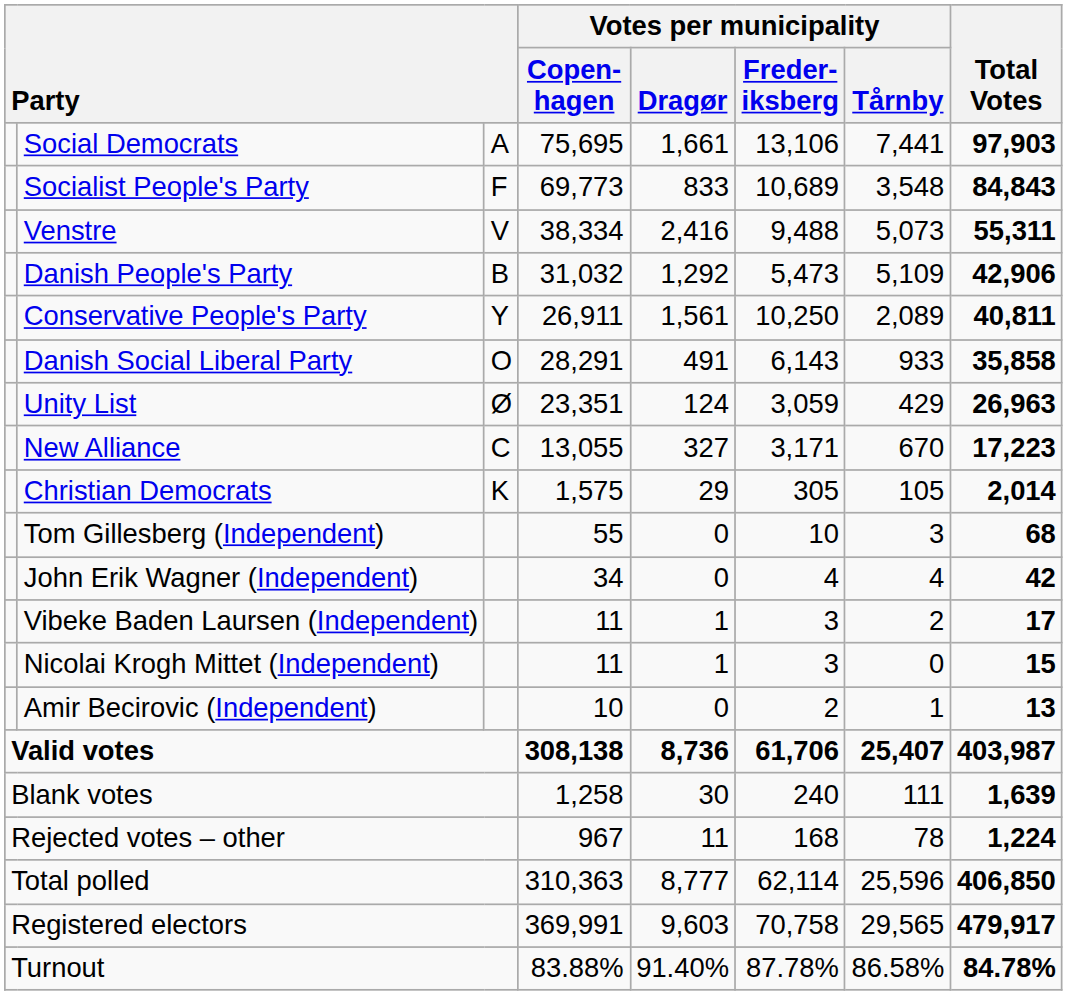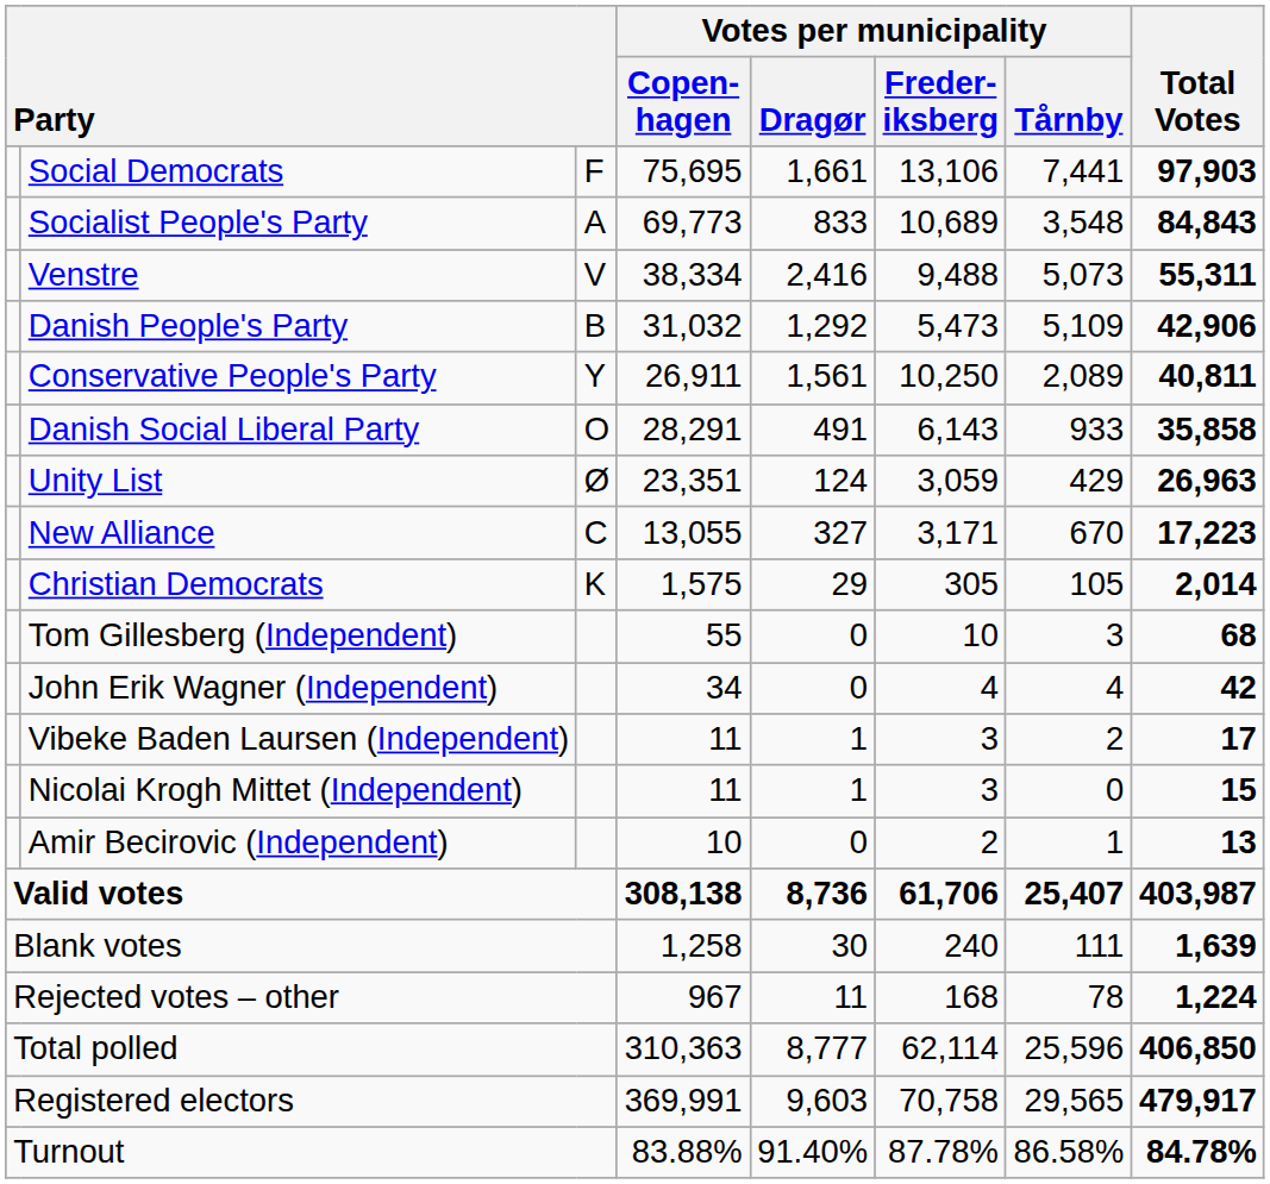Social Democrats | column 3: A -> F
Socialist People's Party | column 3: F -> A
